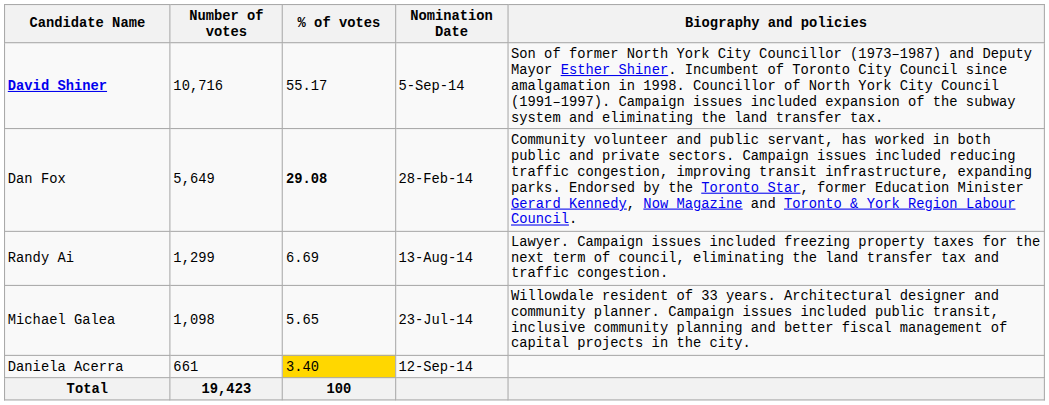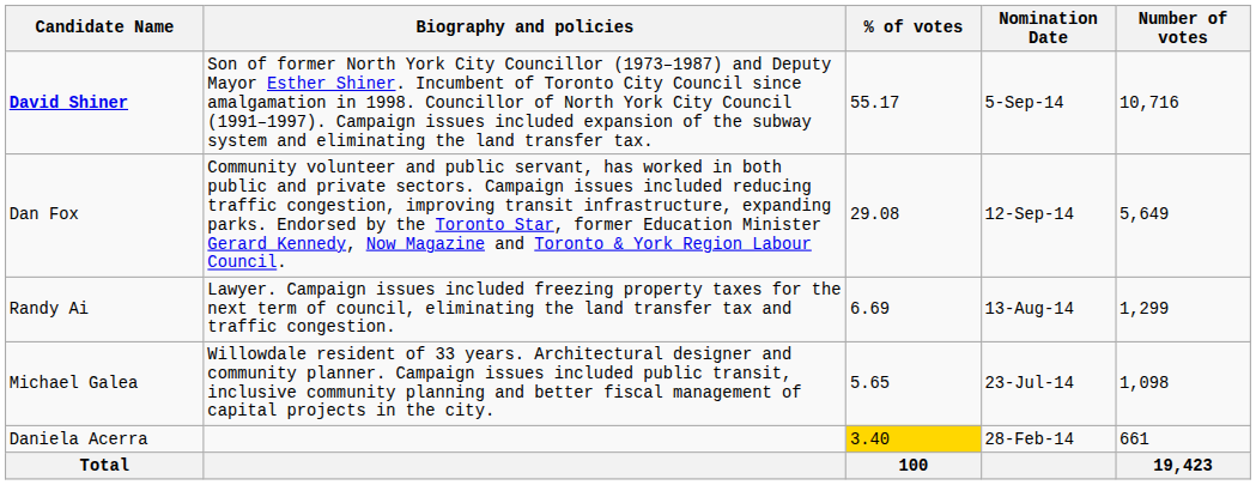columns swapped: Number of votes <-> Biography and policies
Dan Fox | % of votes: bold -> normal
Dan Fox | Nomination Date: 28-Feb-14 -> 12-Sep-14
Daniela Acerra | Nomination Date: 12-Sep-14 -> 28-Feb-14
